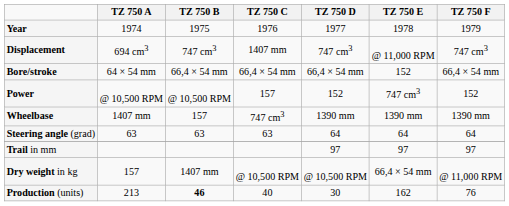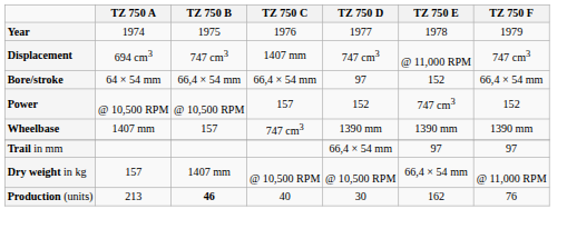Bore/stroke | TZ 750 D: 66,4 × 54 mm -> 97
- row: Steering angle (grad) | 63 | 63 | 63 | 64 | 64 | 64
Trail in mm | TZ 750 D: 97 -> 66,4 × 54 mm
